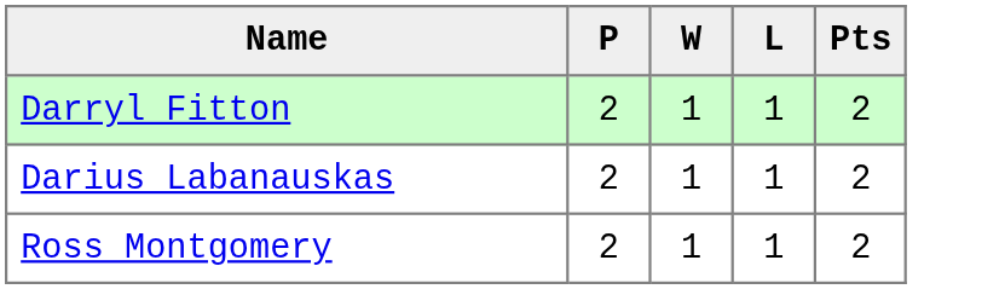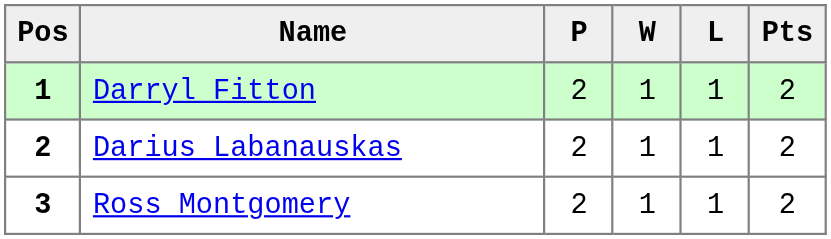+ column: Pos | 1 | 2 | 3
